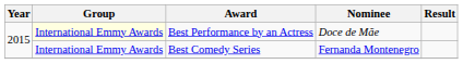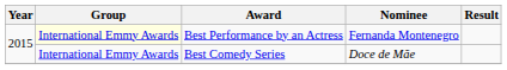Best Performance by an Actress | Nominee: Doce de Mãe -> Fernanda Montenegro
Best Comedy Series | Nominee: Fernanda Montenegro -> Doce de Mãe
